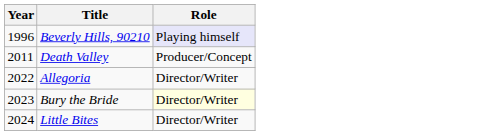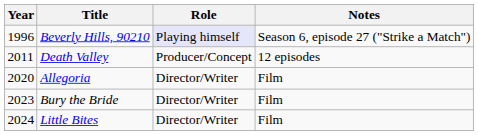+ column: Notes | Season 6, episode 27 ("Strike a Match") | 12 episodes | Film | Film | Film
Allegoria | Year: 2022 -> 2020
Bury the Bride | Role: lightyellow background -> no background
